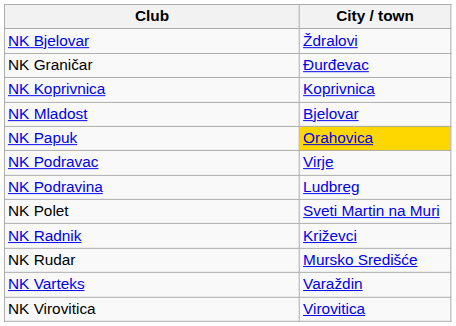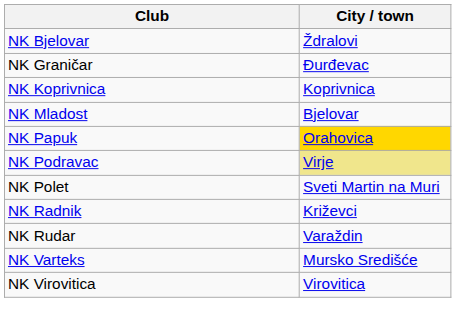NK Podravac | City / town: no background -> khaki background
- row: NK Podravina | Ludbreg
NK Rudar | City / town: Mursko Središće -> Varaždin
NK Varteks | City / town: Varaždin -> Mursko Središće
